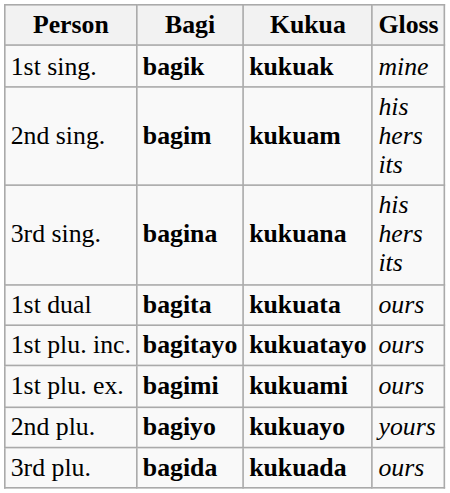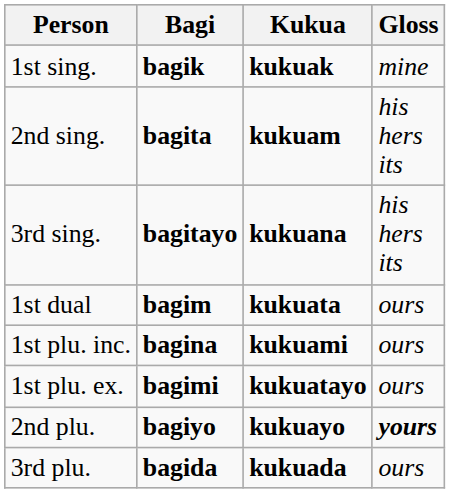2nd sing. | Bagi: bagim -> bagita
3rd sing. | Bagi: bagina -> bagitayo
1st dual | Bagi: bagita -> bagim
1st plu. inc. | Bagi: bagitayo -> bagina
1st plu. inc. | Kukua: kukuatayo -> kukuami
1st plu. ex. | Kukua: kukuami -> kukuatayo
2nd plu. | Gloss: normal -> bold
